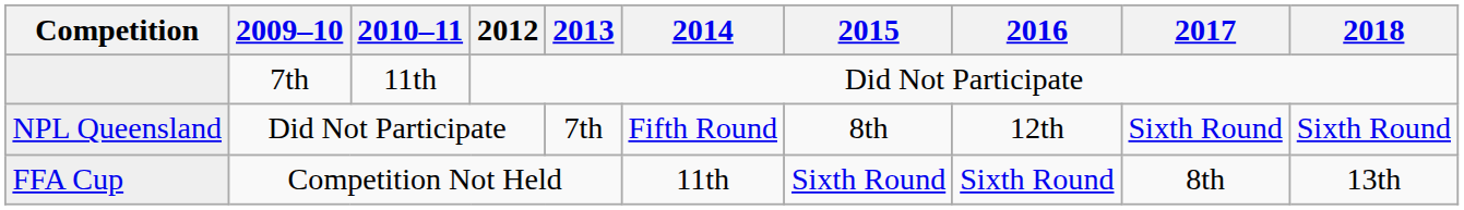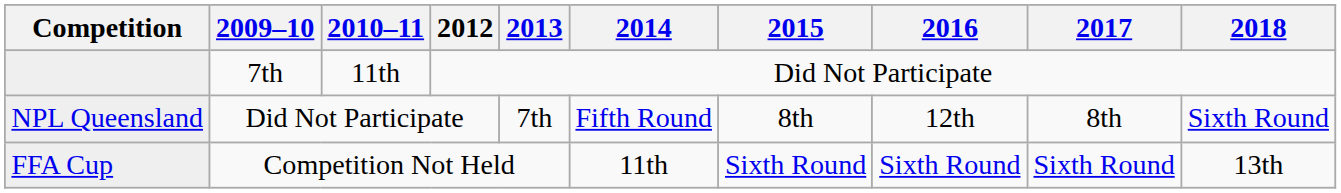NPL Queensland | 2017: Sixth Round -> 8th
FFA Cup | 2017: 8th -> Sixth Round
